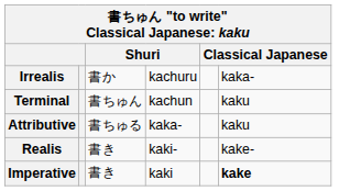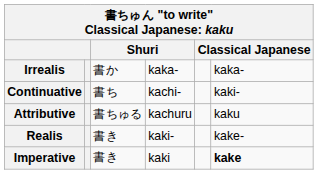Irrealis | column 4: kachuru -> kaka-
+ row: Continuative | 書ち | kachi- | kaki-
- row: Terminal | 書ちゅん | kachun | kaku
Attributive | column 4: kaka- -> kachuru
